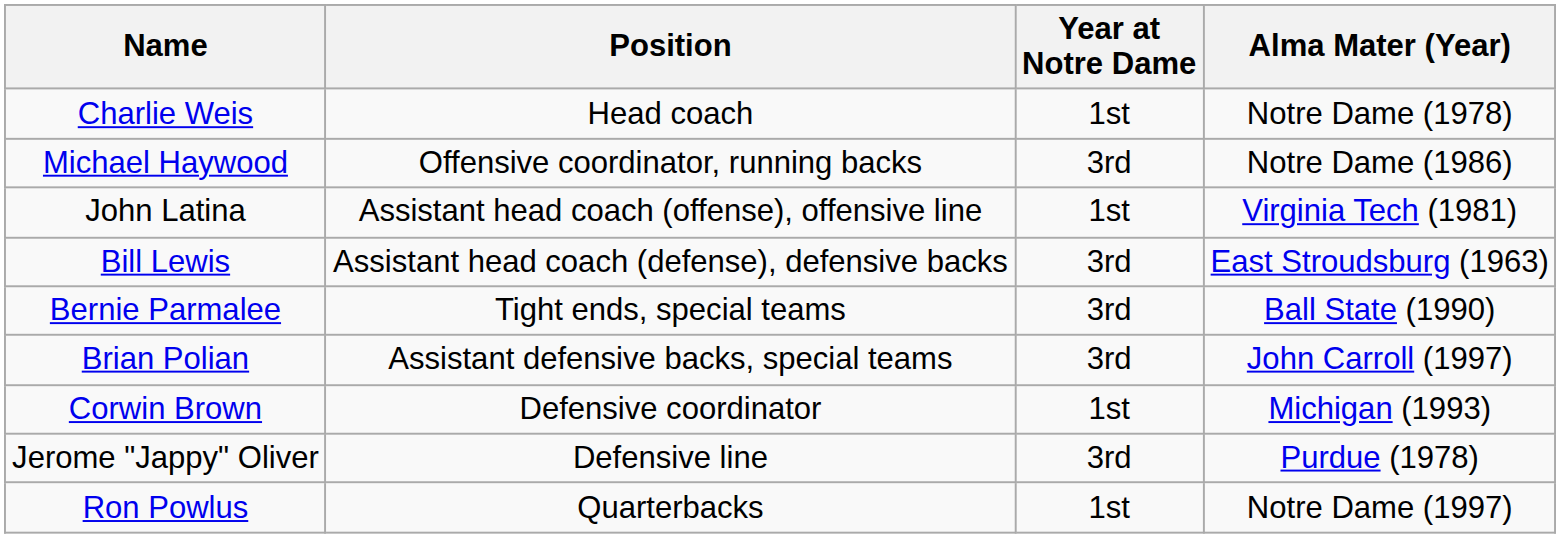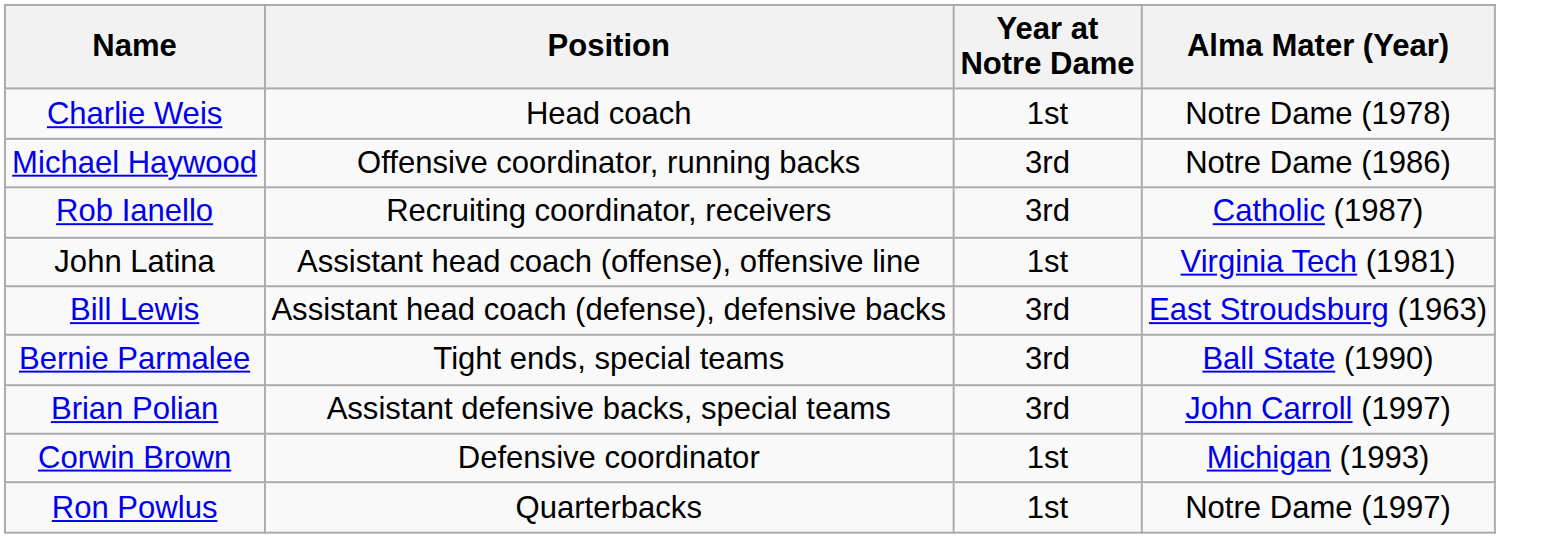+ row: Rob Ianello | Recruiting coordinator, receivers | 3rd | Catholic (1987)
- row: Jerome "Jappy" Oliver | Defensive line | 3rd | Purdue (1978)
